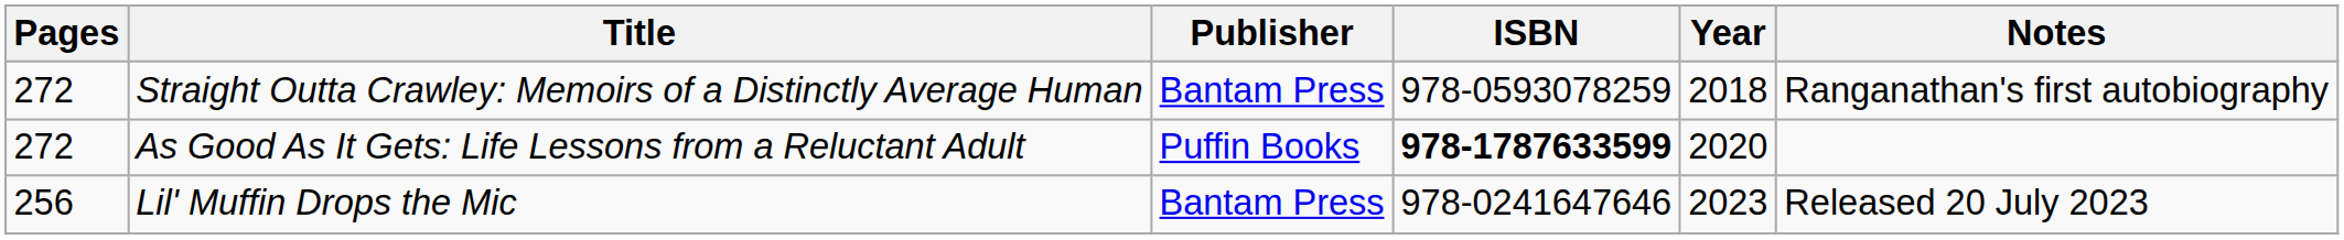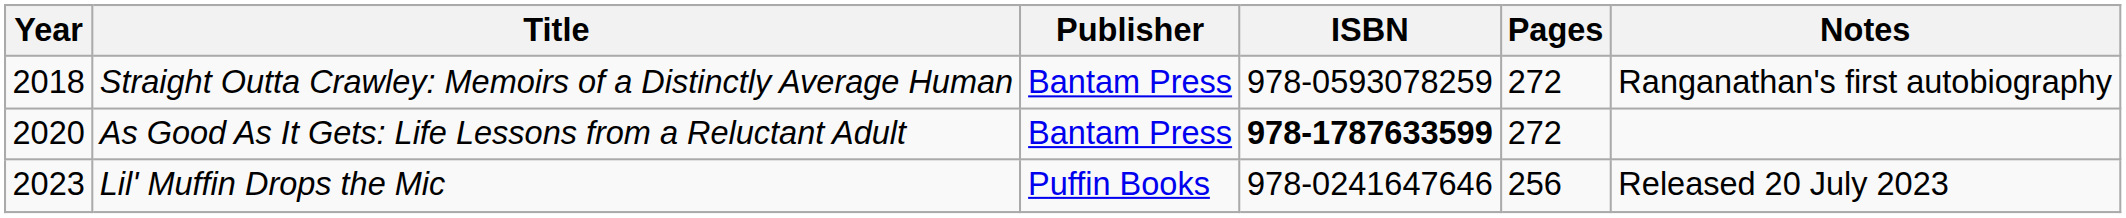columns swapped: Year <-> Pages
As Good As It Gets: Life Lessons from a Reluctant Adult | Publisher: Puffin Books -> Bantam Press
Lil' Muffin Drops the Mic | Publisher: Bantam Press -> Puffin Books
